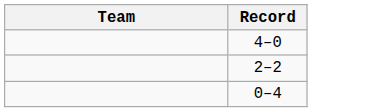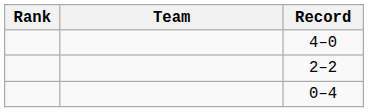+ column: Rank
